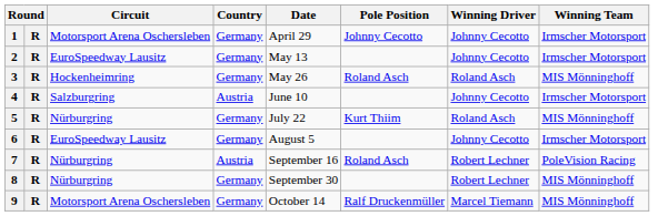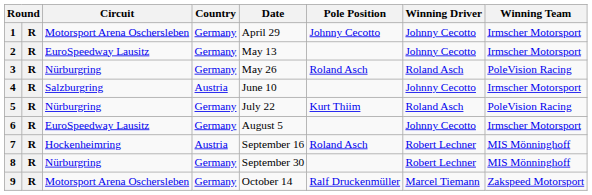3 | Circuit: Hockenheimring -> Nürburgring
3 | Winning Team: MIS Mönninghoff -> PoleVision Racing
5 | Winning Team: MIS Mönninghoff -> PoleVision Racing
7 | Circuit: Nürburgring -> Hockenheimring
7 | Winning Team: PoleVision Racing -> MIS Mönninghoff
9 | Winning Team: MIS Mönninghoff -> Zakspeed Motorsport
